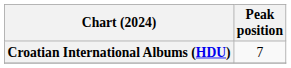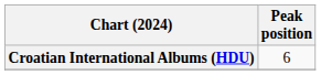Croatian International Albums (HDU) | Peak position: 7 -> 6
